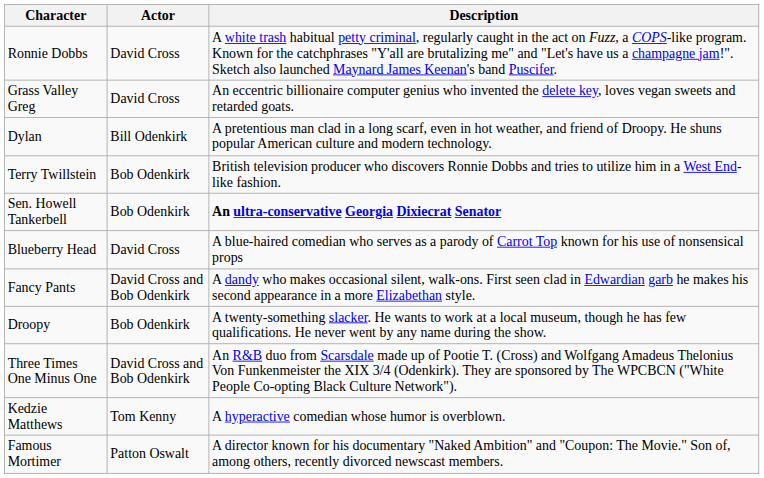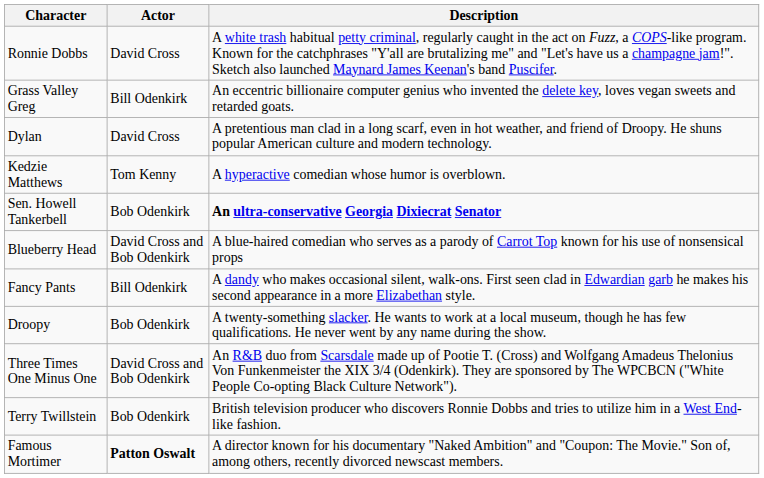Grass Valley Greg | Actor: David Cross -> Bill Odenkirk
Dylan | Actor: Bill Odenkirk -> David Cross
rows swapped: Terry Twillstein <-> Kedzie Matthews
Blueberry Head | Actor: David Cross -> David Cross and Bob Odenkirk
Fancy Pants | Actor: David Cross and Bob Odenkirk -> Bill Odenkirk
Famous Mortimer | Actor: normal -> bold
